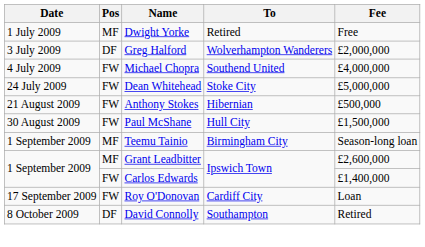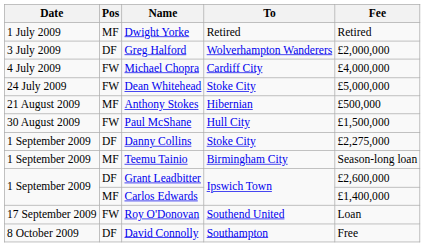Dwight Yorke | Fee: Free -> Retired
Michael Chopra | To: Southend United -> Cardiff City
Anthony Stokes | Pos: FW -> MF
+ row: 1 September 2009 | DF | Danny Collins | Stoke City | £2,275,000
Grant Leadbitter | Pos: MF -> DF
Carlos Edwards | Pos: FW -> MF
Roy O'Donovan | To: Cardiff City -> Southend United
David Connolly | Fee: Retired -> Free
